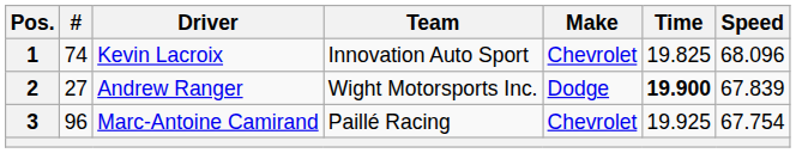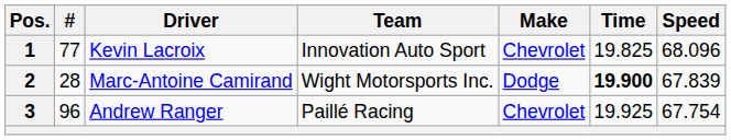1 | #: 74 -> 77
2 | #: 27 -> 28
2 | Driver: Andrew Ranger -> Marc-Antoine Camirand
3 | Driver: Marc-Antoine Camirand -> Andrew Ranger
